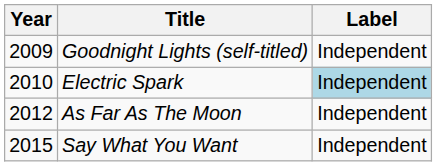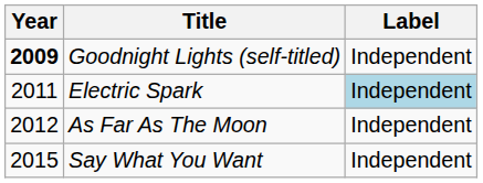Goodnight Lights (self-titled) | Year: normal -> bold
Electric Spark | Year: 2010 -> 2011
